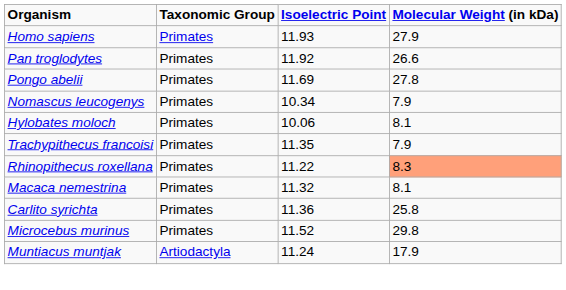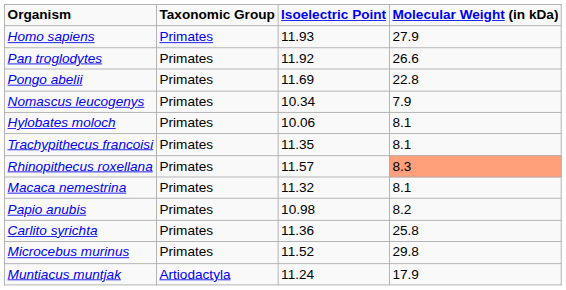Pongo abelii | Molecular Weight (in kDa): 27.8 -> 22.8
Trachypithecus francoisi | Molecular Weight (in kDa): 7.9 -> 8.1
Rhinopithecus roxellana | Isoelectric Point: 11.22 -> 11.57
+ row: Papio anubis | Primates | 10.98 | 8.2
